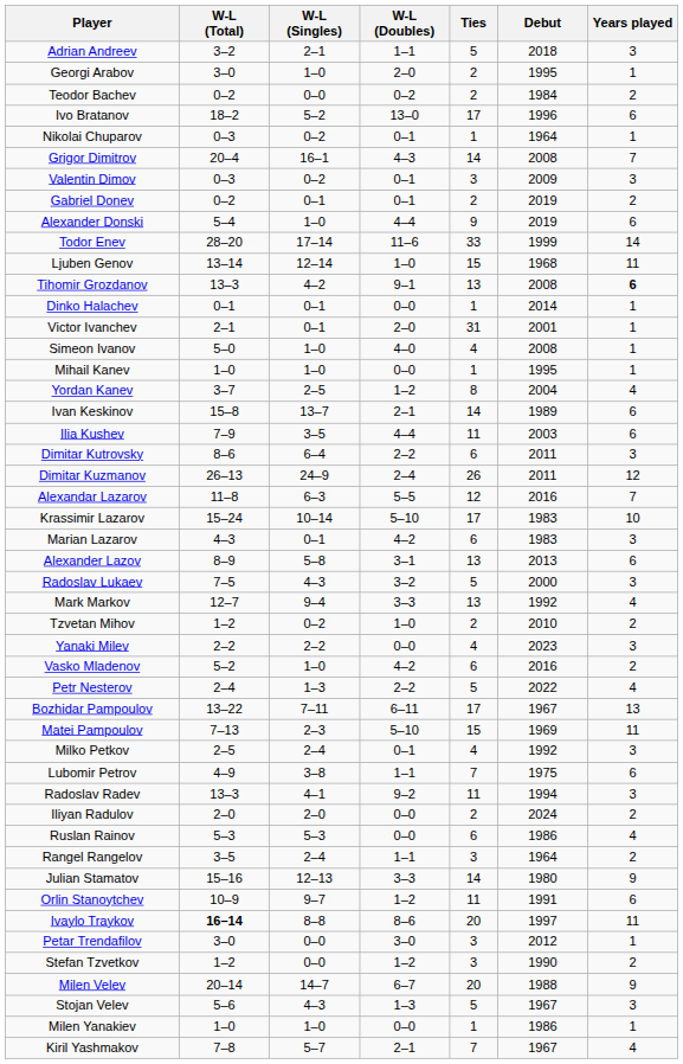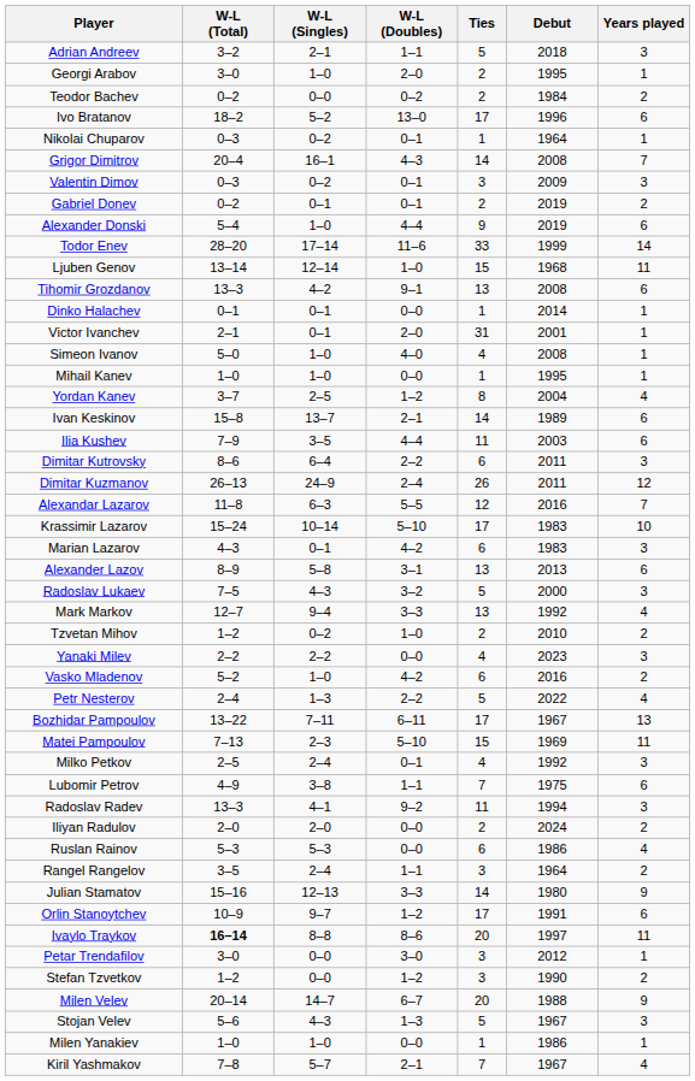Tihomir Grozdanov | Years played: bold -> normal
Orlin Stanoytchev | Ties: 11 -> 17
